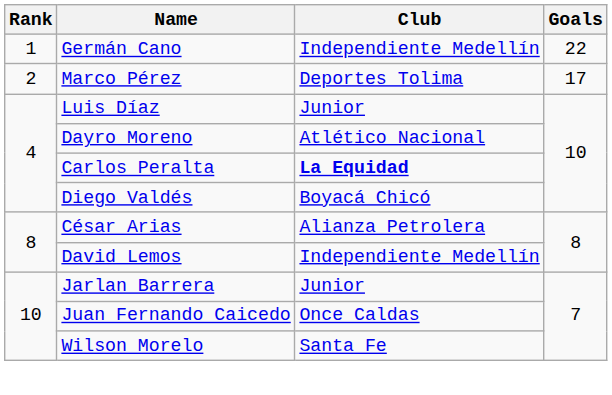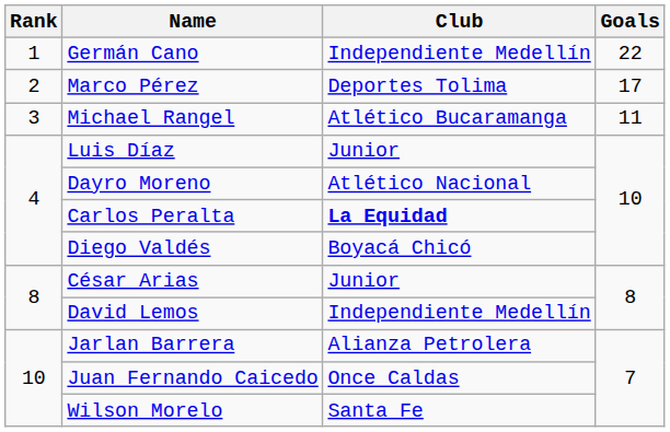+ row: 3 | Michael Rangel | Atlético Bucaramanga | 11
César Arias | Club: Alianza Petrolera -> Junior
Jarlan Barrera | Club: Junior -> Alianza Petrolera
